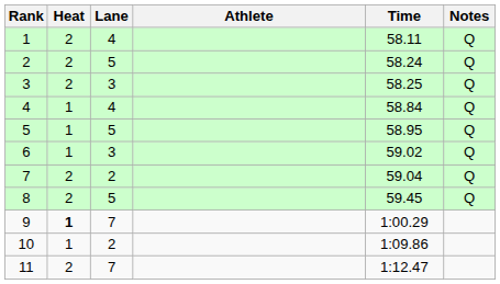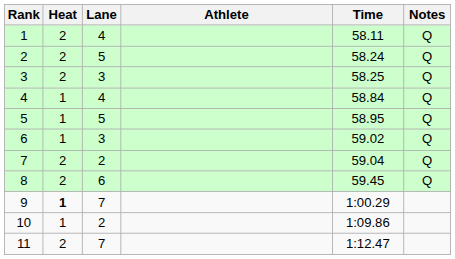8 | Lane: 5 -> 6
